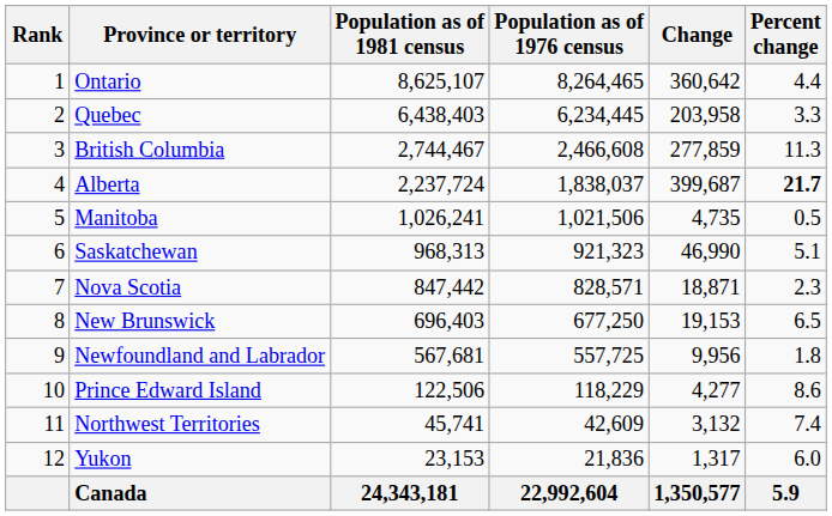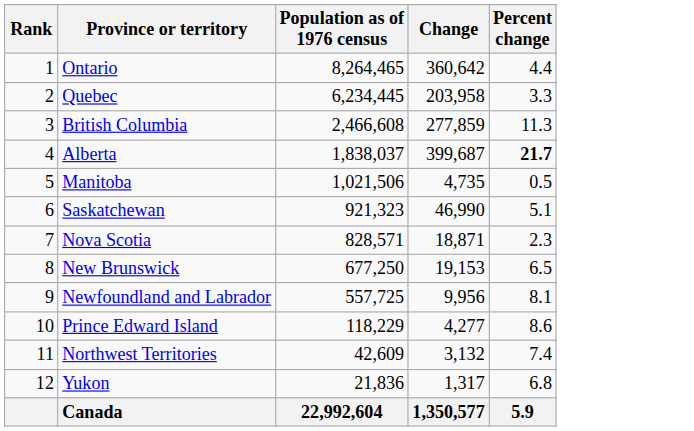- column: Population as of 1981 census | 8,625,107 | 6,438,403 | 2,744,467 | 2,237,724 | 1,026,241 | 968,313 | 847,442 | 696,403 | 567,681 | 122,506 | 45,741 | 23,153 | 24,343,181
Newfoundland and Labrador | Percent change: 1.8 -> 8.1
Yukon | Percent change: 6.0 -> 6.8
